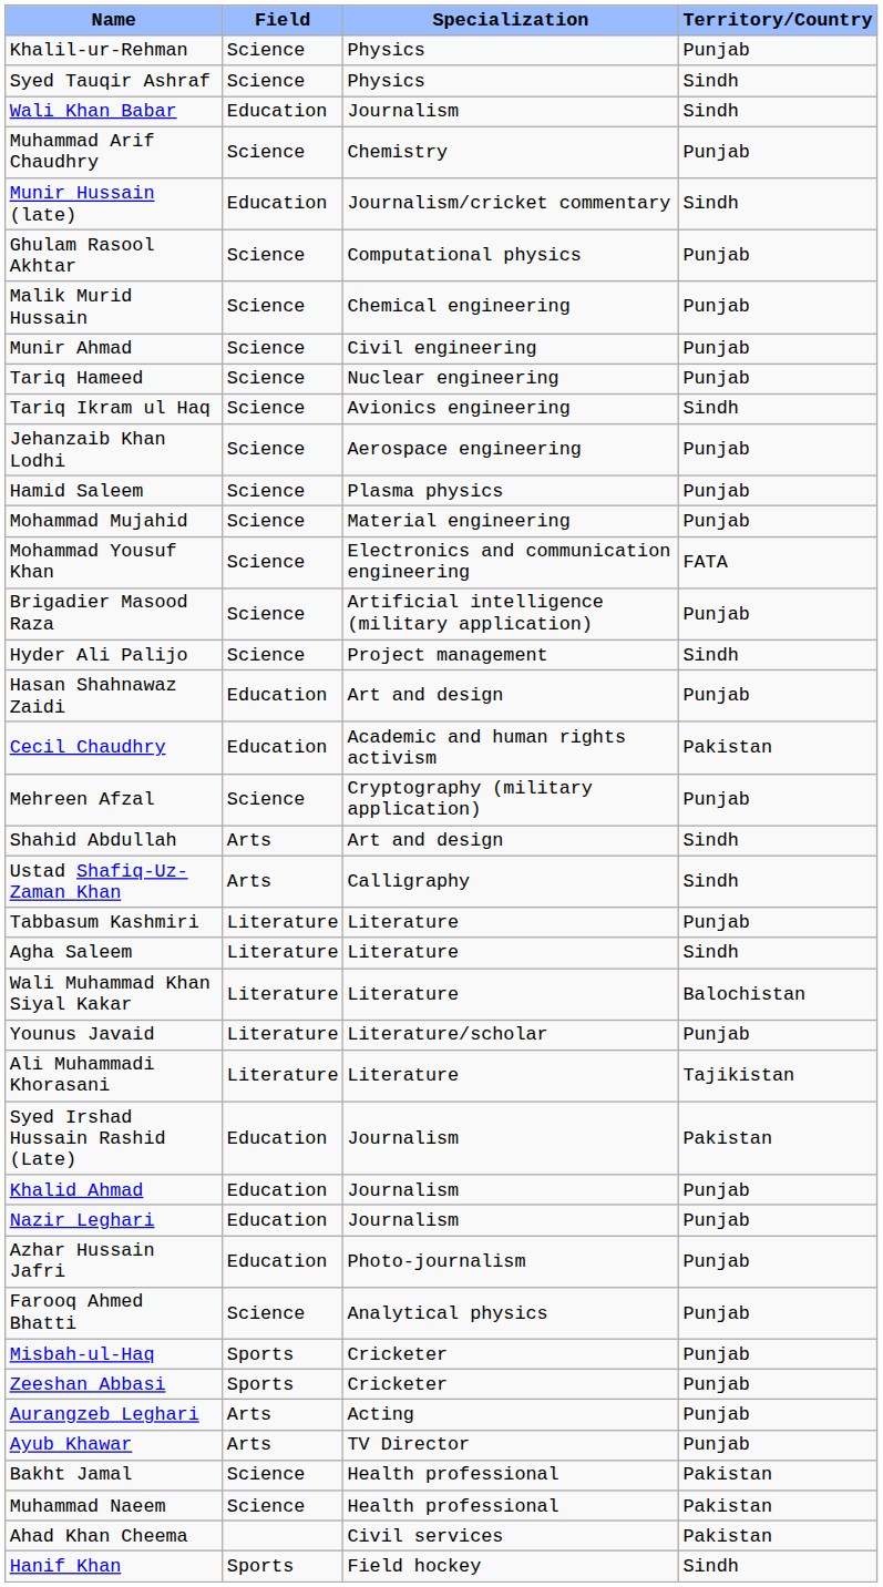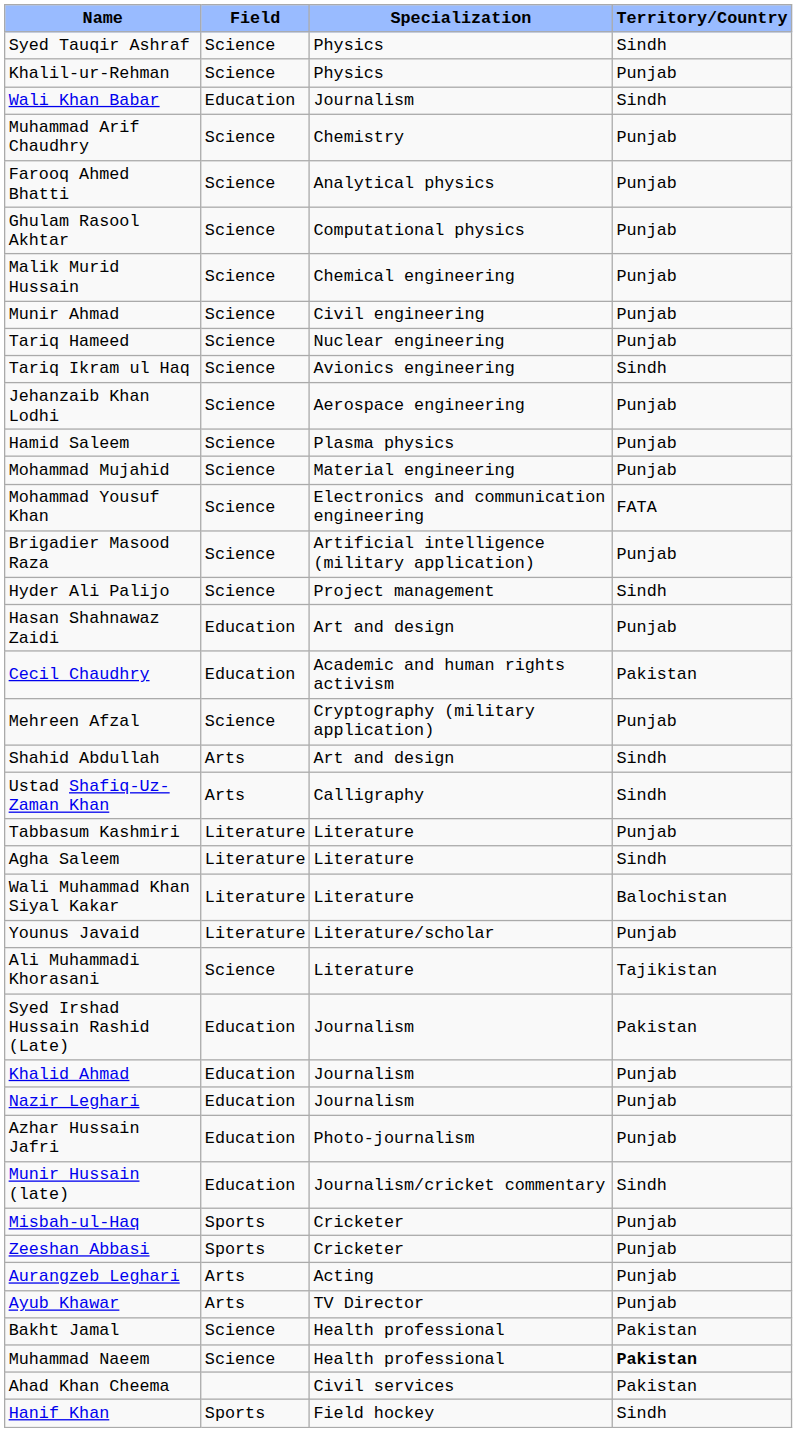rows swapped: Syed Tauqir Ashraf <-> Khalil-ur-Rehman
rows swapped: Farooq Ahmed Bhatti <-> Munir Hussain (late)
Ali Muhammadi Khorasani | Field: Literature -> Science
Muhammad Naeem | Territory/Country: normal -> bold
